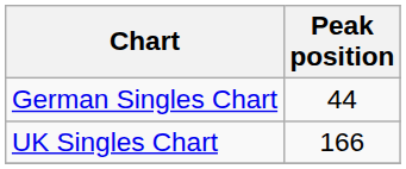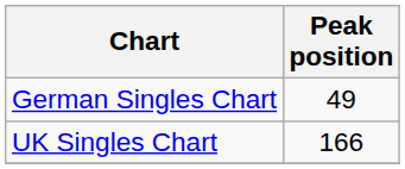German Singles Chart | Peak position: 44 -> 49
